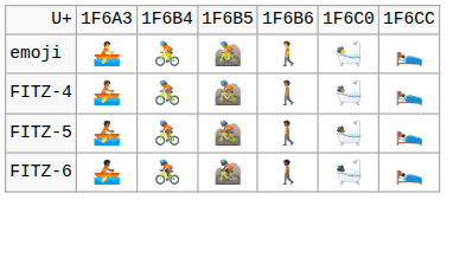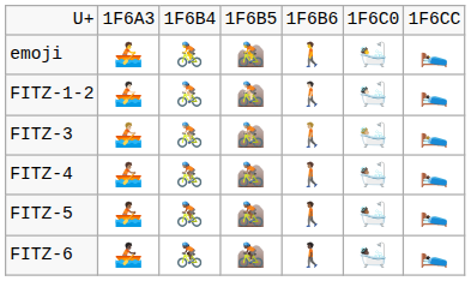+ row: FITZ-1-2 | 🚣🏻 | 🚴🏻 | 🚵🏻 | 🚶🏻 | 🛀🏻 | 🛌🏻
+ row: FITZ-3 | 🚣🏼 | 🚴🏼 | 🚵🏼 | 🚶🏼 | 🛀🏼 | 🛌🏼
